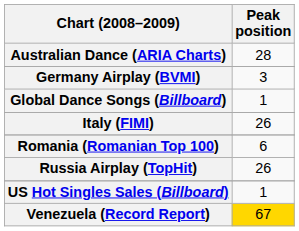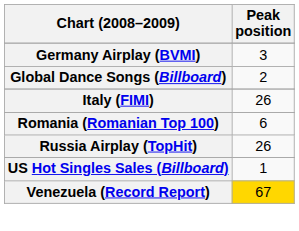- row: Australian Dance (ARIA Charts) | 28
Global Dance Songs (Billboard) | Peak position: 1 -> 2
